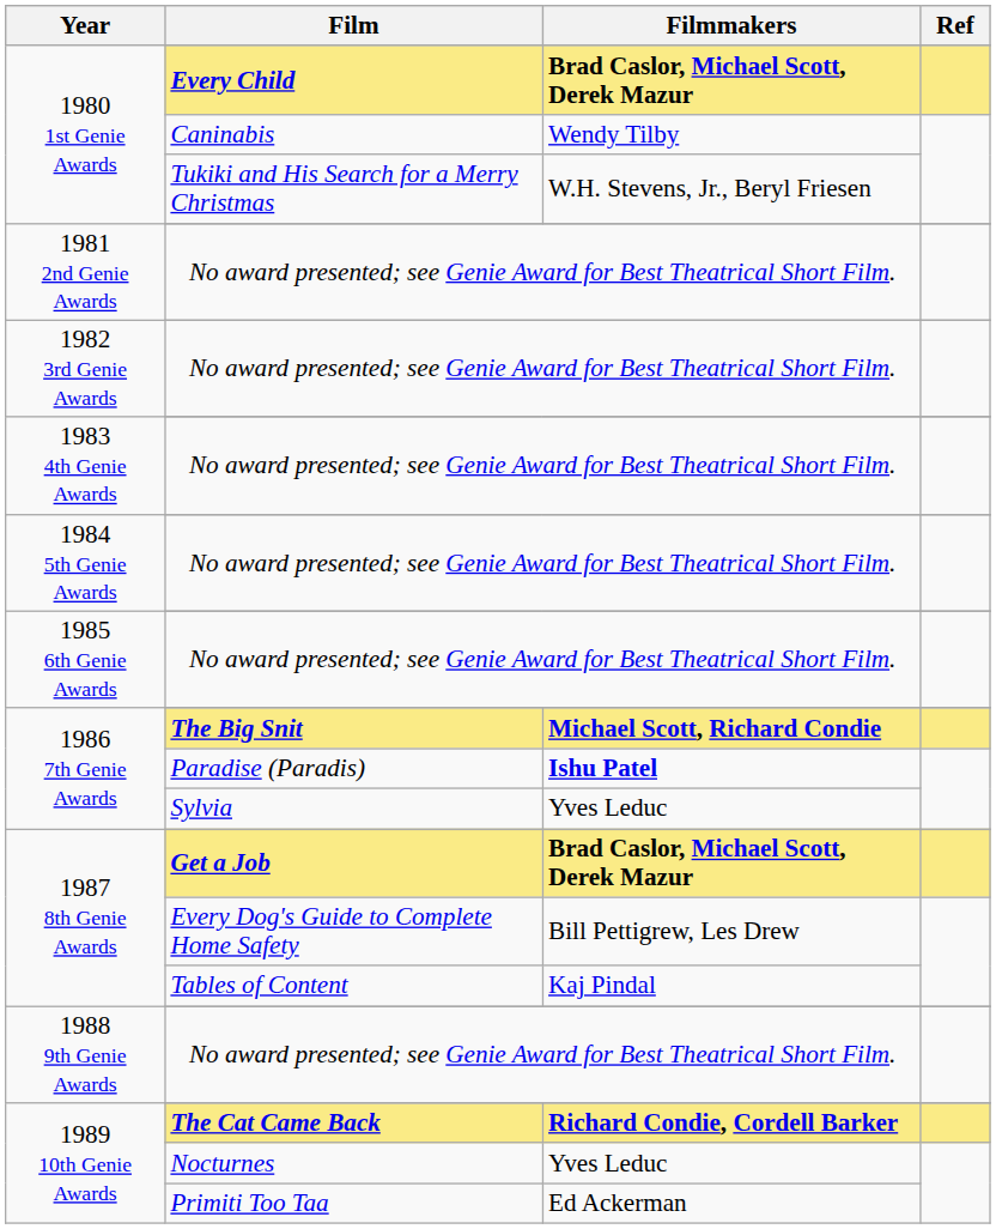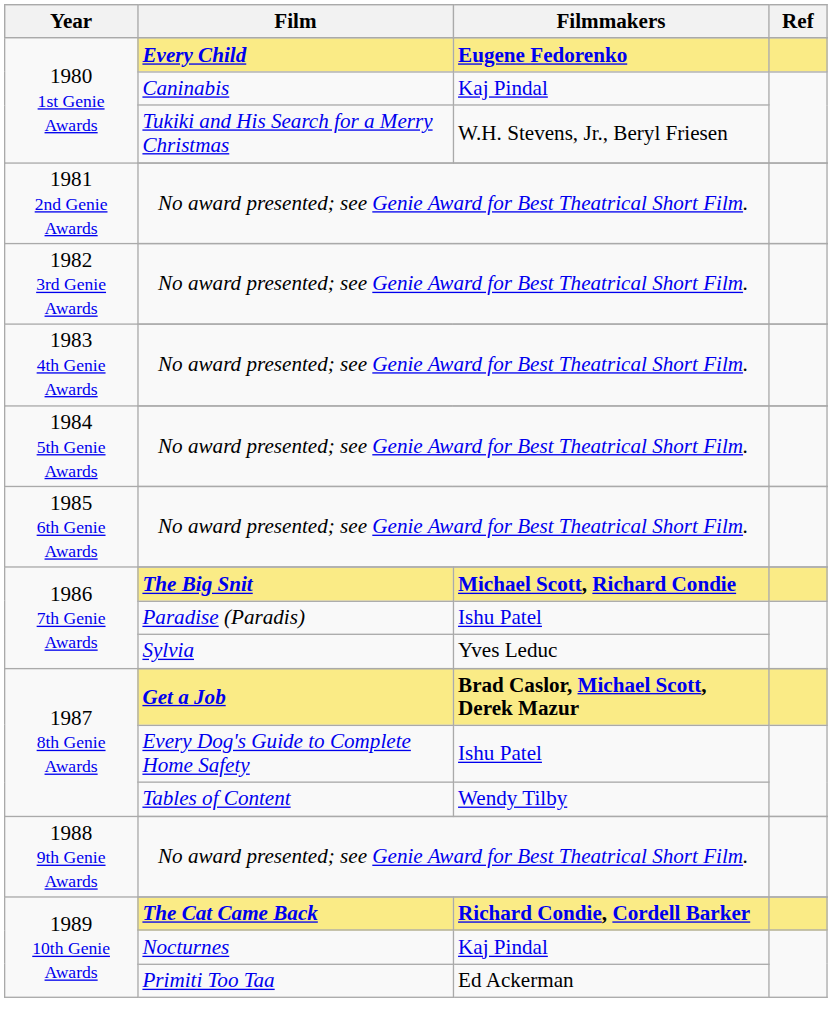Every Child | Filmmakers: Brad Caslor, Michael Scott, Derek Mazur -> Eugene Fedorenko
Caninabis | Filmmakers: Wendy Tilby -> Kaj Pindal
Paradise (Paradis) | Filmmakers: bold -> normal
Every Dog's Guide to Complete Home Safety | Filmmakers: Bill Pettigrew, Les Drew -> Ishu Patel
Tables of Content | Filmmakers: Kaj Pindal -> Wendy Tilby
Nocturnes | Filmmakers: Yves Leduc -> Kaj Pindal
